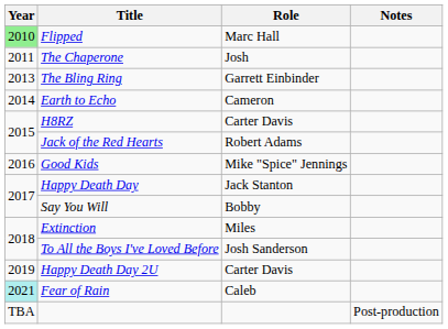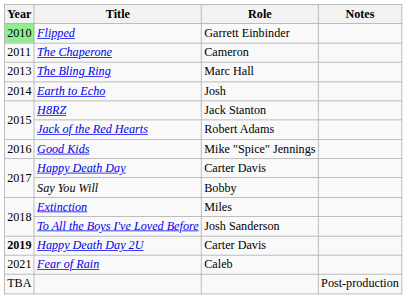Flipped | Role: Marc Hall -> Garrett Einbinder
The Chaperone | Role: Josh -> Cameron
The Bling Ring | Role: Garrett Einbinder -> Marc Hall
Earth to Echo | Role: Cameron -> Josh
H8RZ | Role: Carter Davis -> Jack Stanton
Happy Death Day | Role: Jack Stanton -> Carter Davis
Happy Death Day 2U | Year: normal -> bold
Fear of Rain | Year: paleturquoise background -> no background
